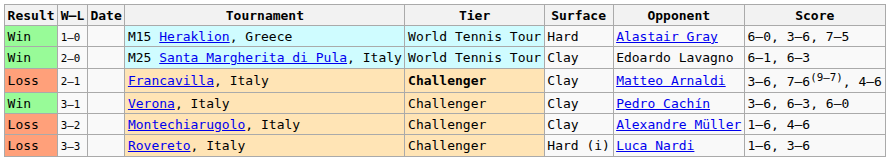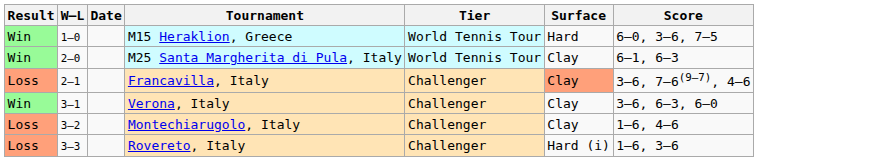- column: Opponent | Alastair Gray | Edoardo Lavagno | Matteo Arnaldi | Pedro Cachín | Alexandre Müller | Luca Nardi
Francavilla, Italy | Tier: bold -> normal
Francavilla, Italy | Surface: no background -> lightsalmon background
